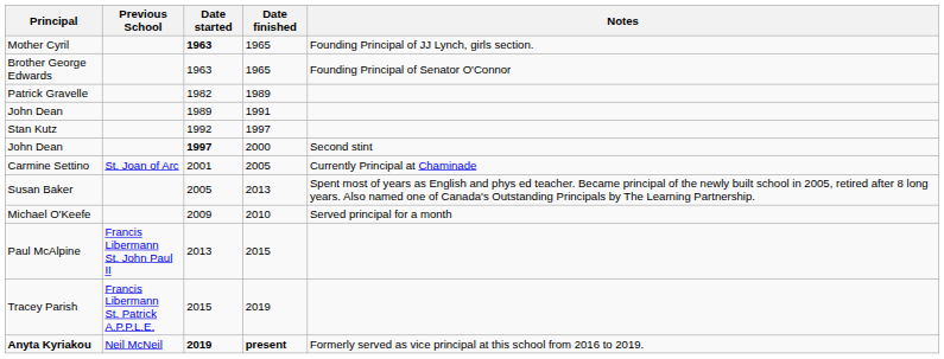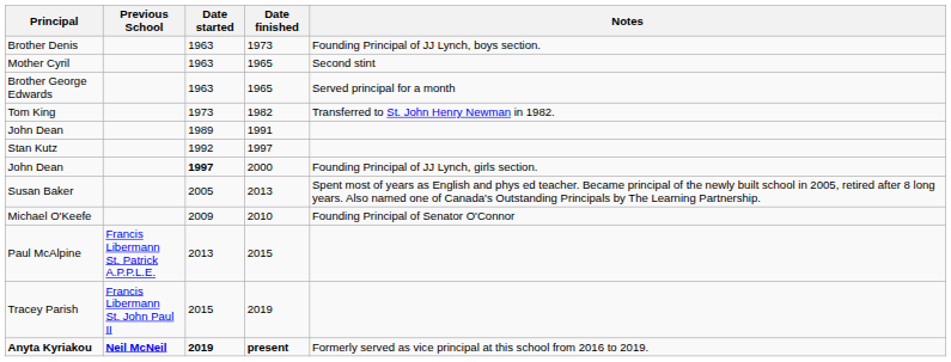+ row: Brother Denis | 1963 | 1973 | Founding Principal of JJ Lynch, boys section.
Mother Cyril | Date started: bold -> normal
Mother Cyril | Notes: Founding Principal of JJ Lynch, girls section. -> Second stint
Brother George Edwards | Notes: Founding Principal of Senator O'Connor -> Served principal for a month
+ row: Tom King | 1973 | 1982 | Transferred to St. John Henry Newman in 1982.
- row: Patrick Gravelle | 1982 | 1989
John Dean / 2000 | Notes: Second stint -> Founding Principal of JJ Lynch, girls section.
- row: Carmine Settino | St. Joan of Arc | 2001 | 2005 | Currently Principal at Chaminade
Michael O'Keefe | Notes: Served principal for a month -> Founding Principal of Senator O'Connor
Paul McAlpine | Previous School: Francis Libermann St. John Paul II -> Francis Libermann St. Patrick A.P.P.L.E.
Tracey Parish | Previous School: Francis Libermann St. Patrick A.P.P.L.E. -> Francis Libermann St. John Paul II
Anyta Kyriakou | Previous School: normal -> bold
